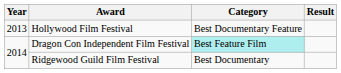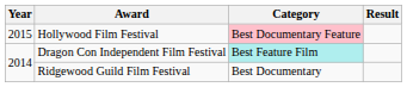Hollywood Film Festival | Year: 2013 -> 2015
Hollywood Film Festival | Category: no background -> pink background
